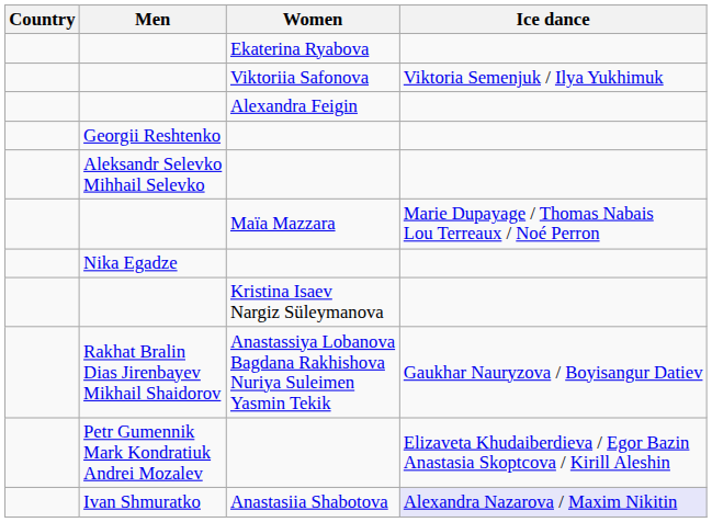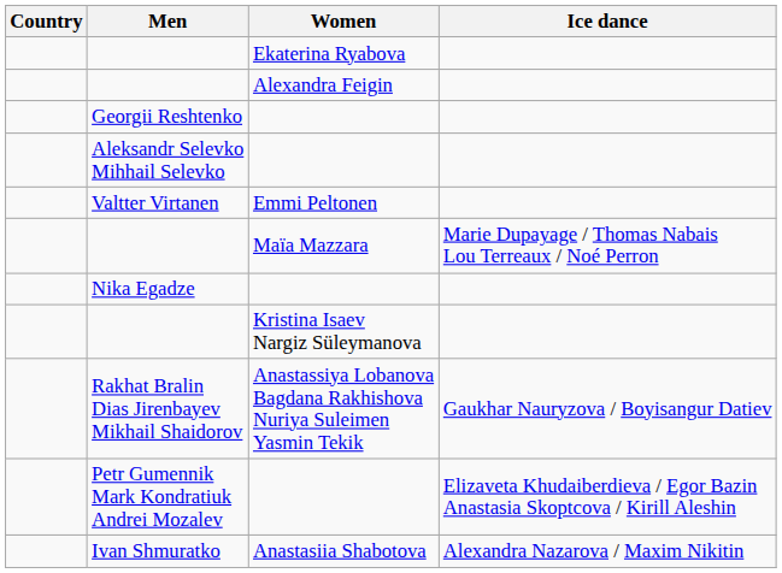- row: Viktoriia Safonova | Viktoria Semenjuk / Ilya Yukhimuk
+ row: Valtter Virtanen | Emmi Peltonen
Anastasiia Shabotova | Ice dance: lavender background -> no background
